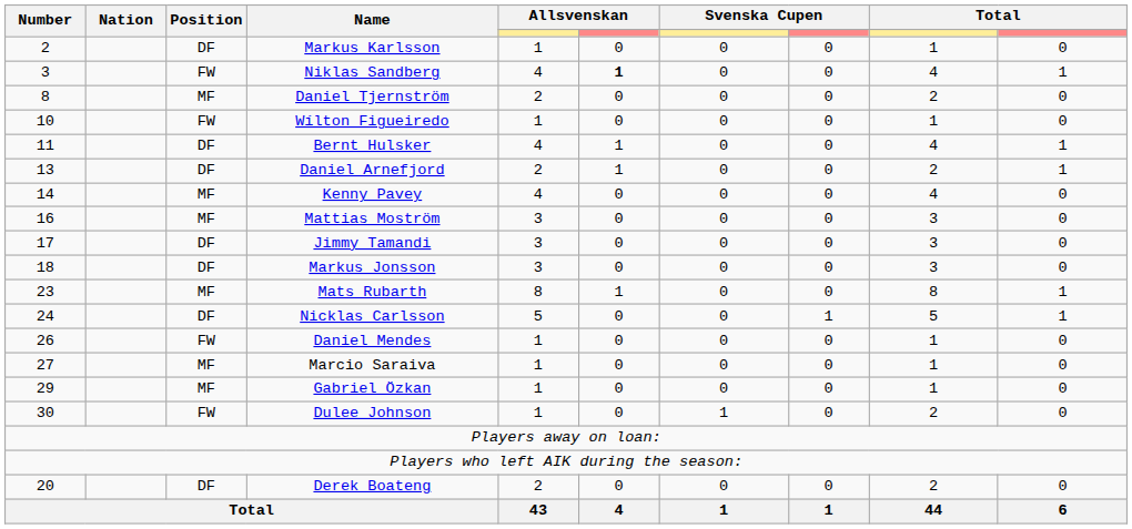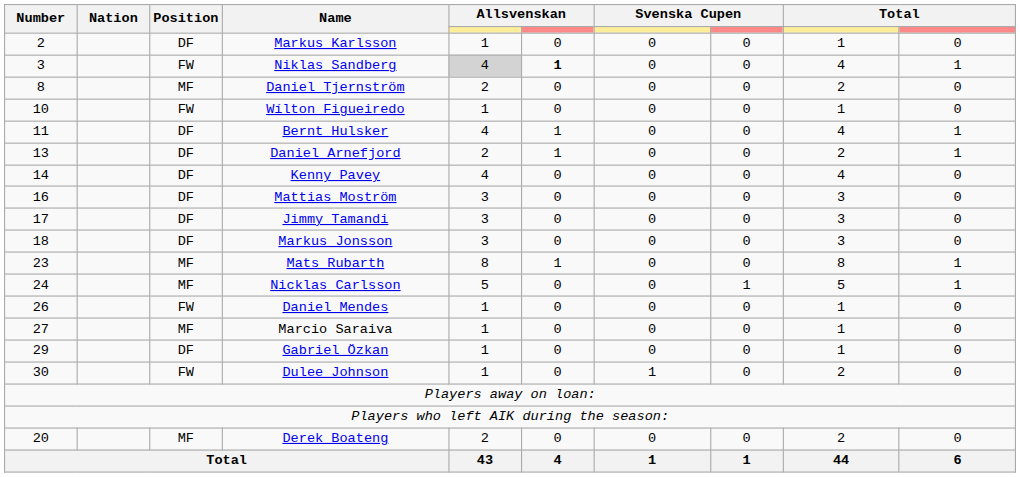Niklas Sandberg | column 5: no background -> lightgrey background
Kenny Pavey | Position: MF -> DF
Mattias Moström | Position: MF -> DF
Nicklas Carlsson | Position: DF -> MF
Gabriel Özkan | Position: MF -> DF
Derek Boateng | Position: DF -> MF
